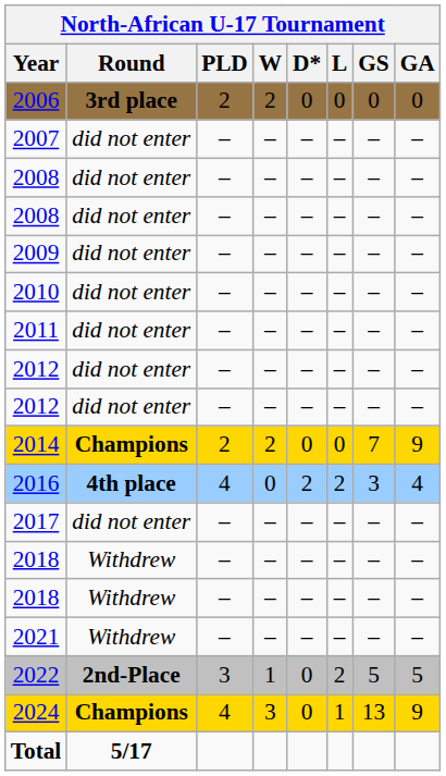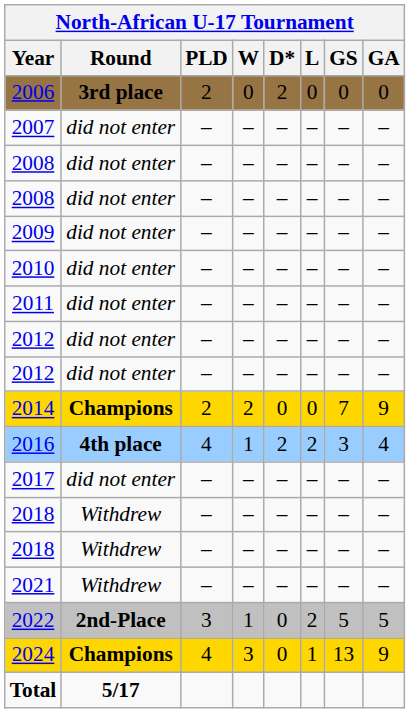2006 | W: 2 -> 0
2006 | D*: 0 -> 2
2016 | W: 0 -> 1
